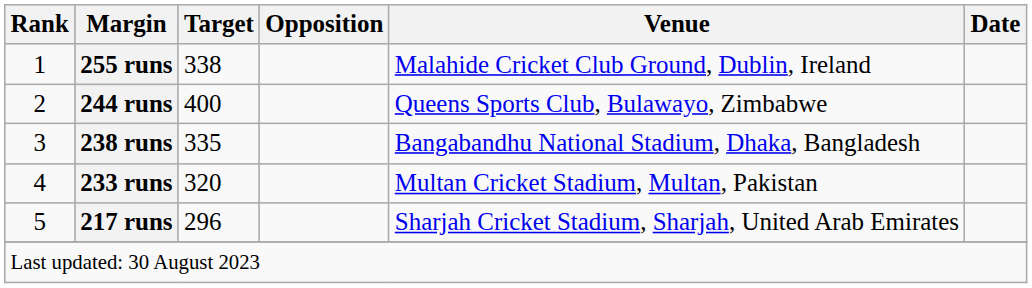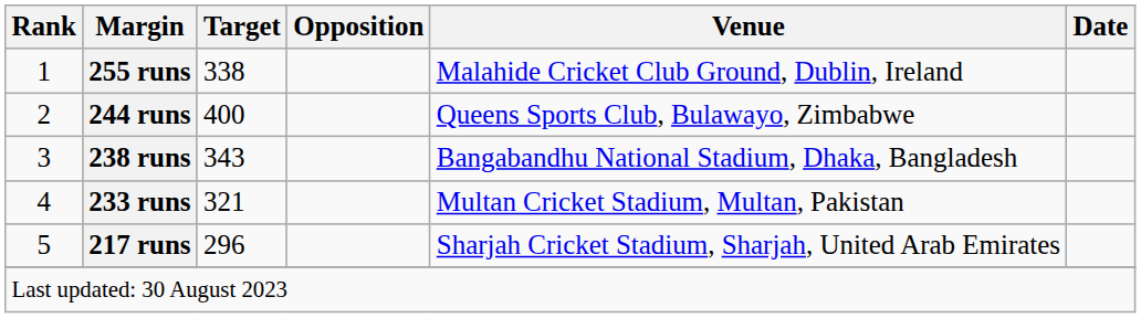238 runs | Target: 335 -> 343
233 runs | Target: 320 -> 321
